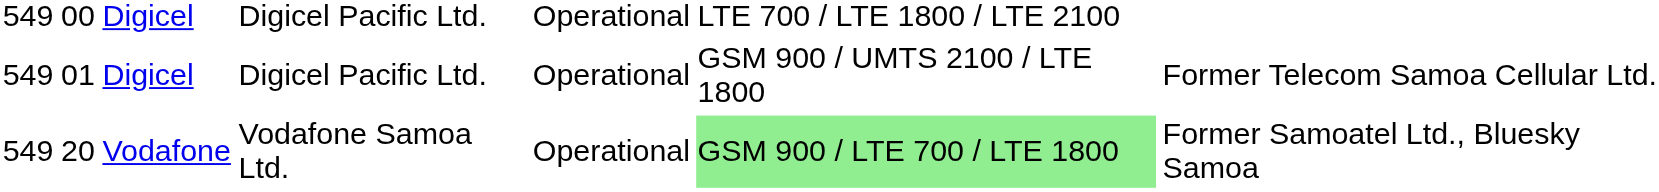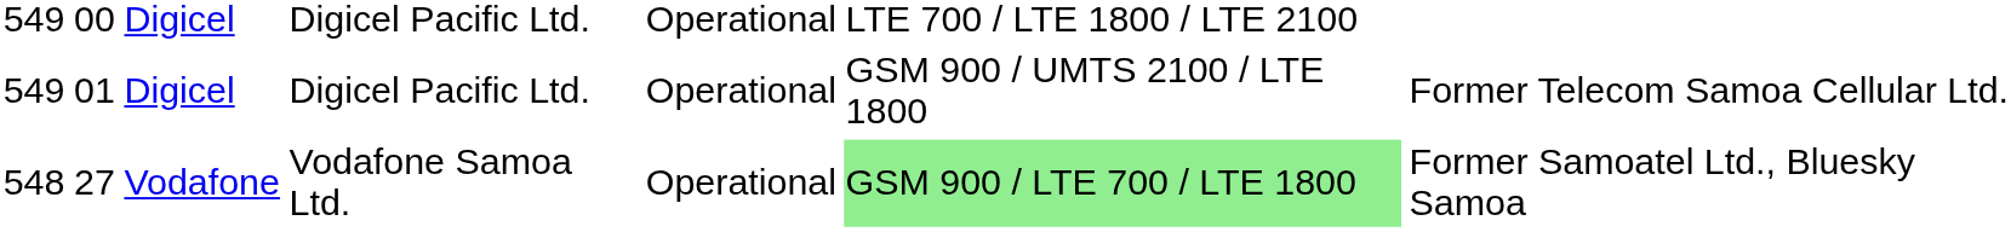Vodafone | column 1: 549 -> 548
Vodafone | column 2: 20 -> 27
